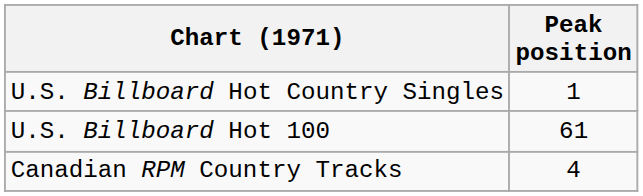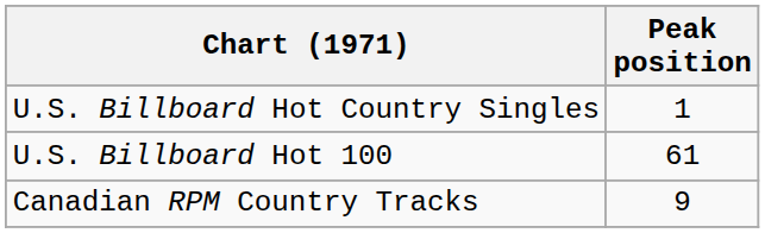Canadian RPM Country Tracks | Peak position: 4 -> 9
